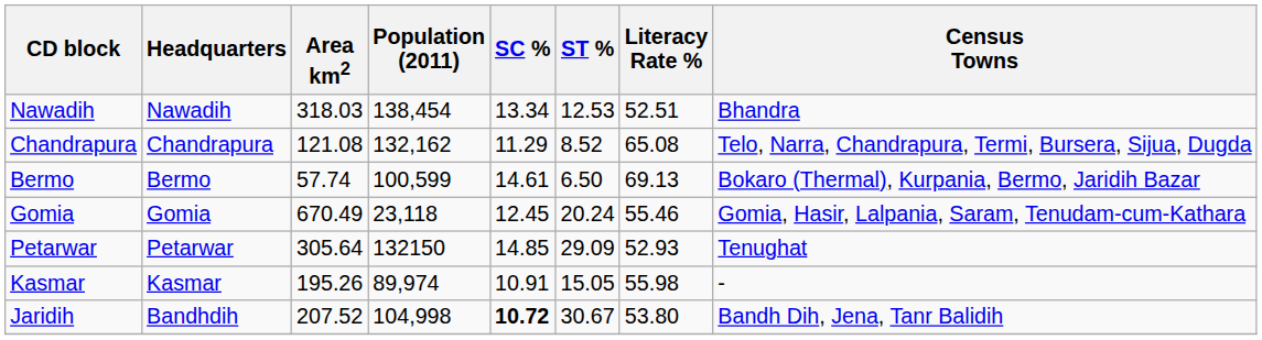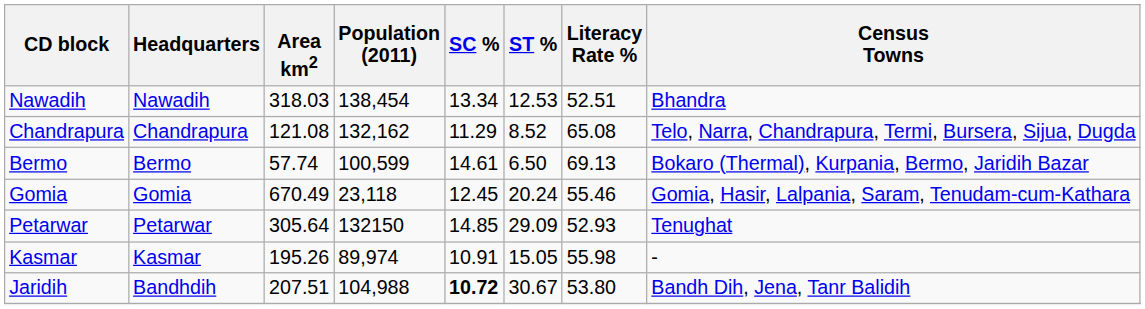Jaridih | Area km2: 207.52 -> 207.51
Jaridih | Population (2011): 104,998 -> 104,988
